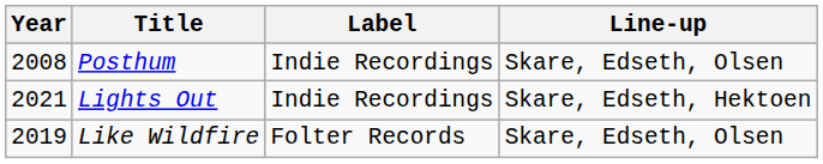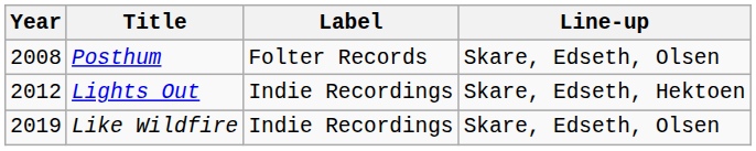Posthum | Label: Indie Recordings -> Folter Records
Lights Out | Year: 2021 -> 2012
Like Wildfire | Label: Folter Records -> Indie Recordings
